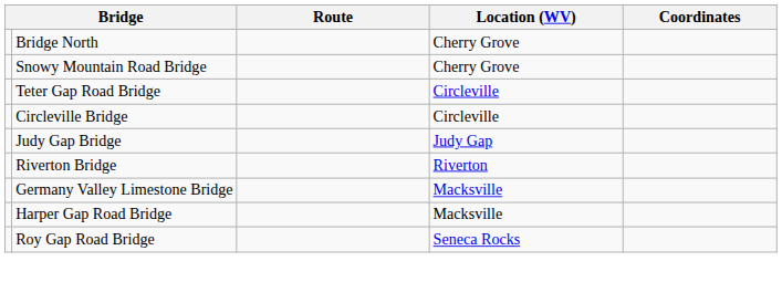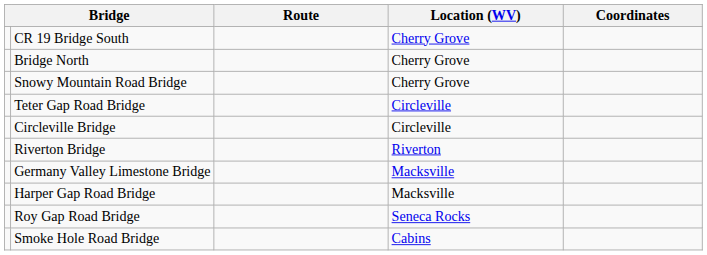+ row: CR 19 Bridge South | Cherry Grove
- row: Judy Gap Bridge | Judy Gap
+ row: Smoke Hole Road Bridge | Cabins
